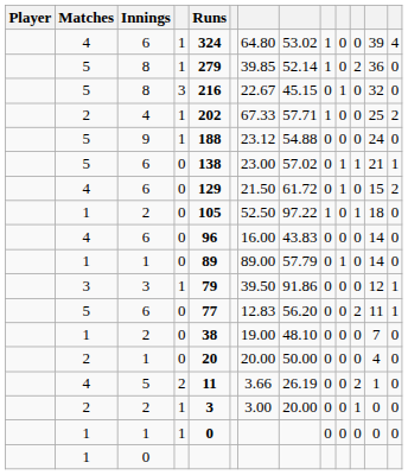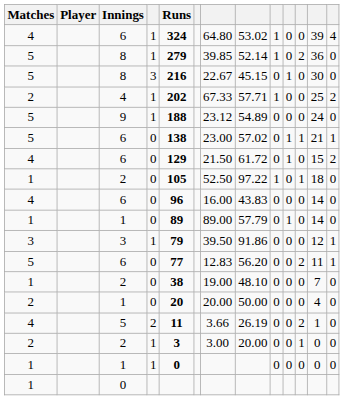columns swapped: Player <-> Matches
8 / 3 | column 12: 32 -> 30
9 | column 8: 54.88 -> 54.89
